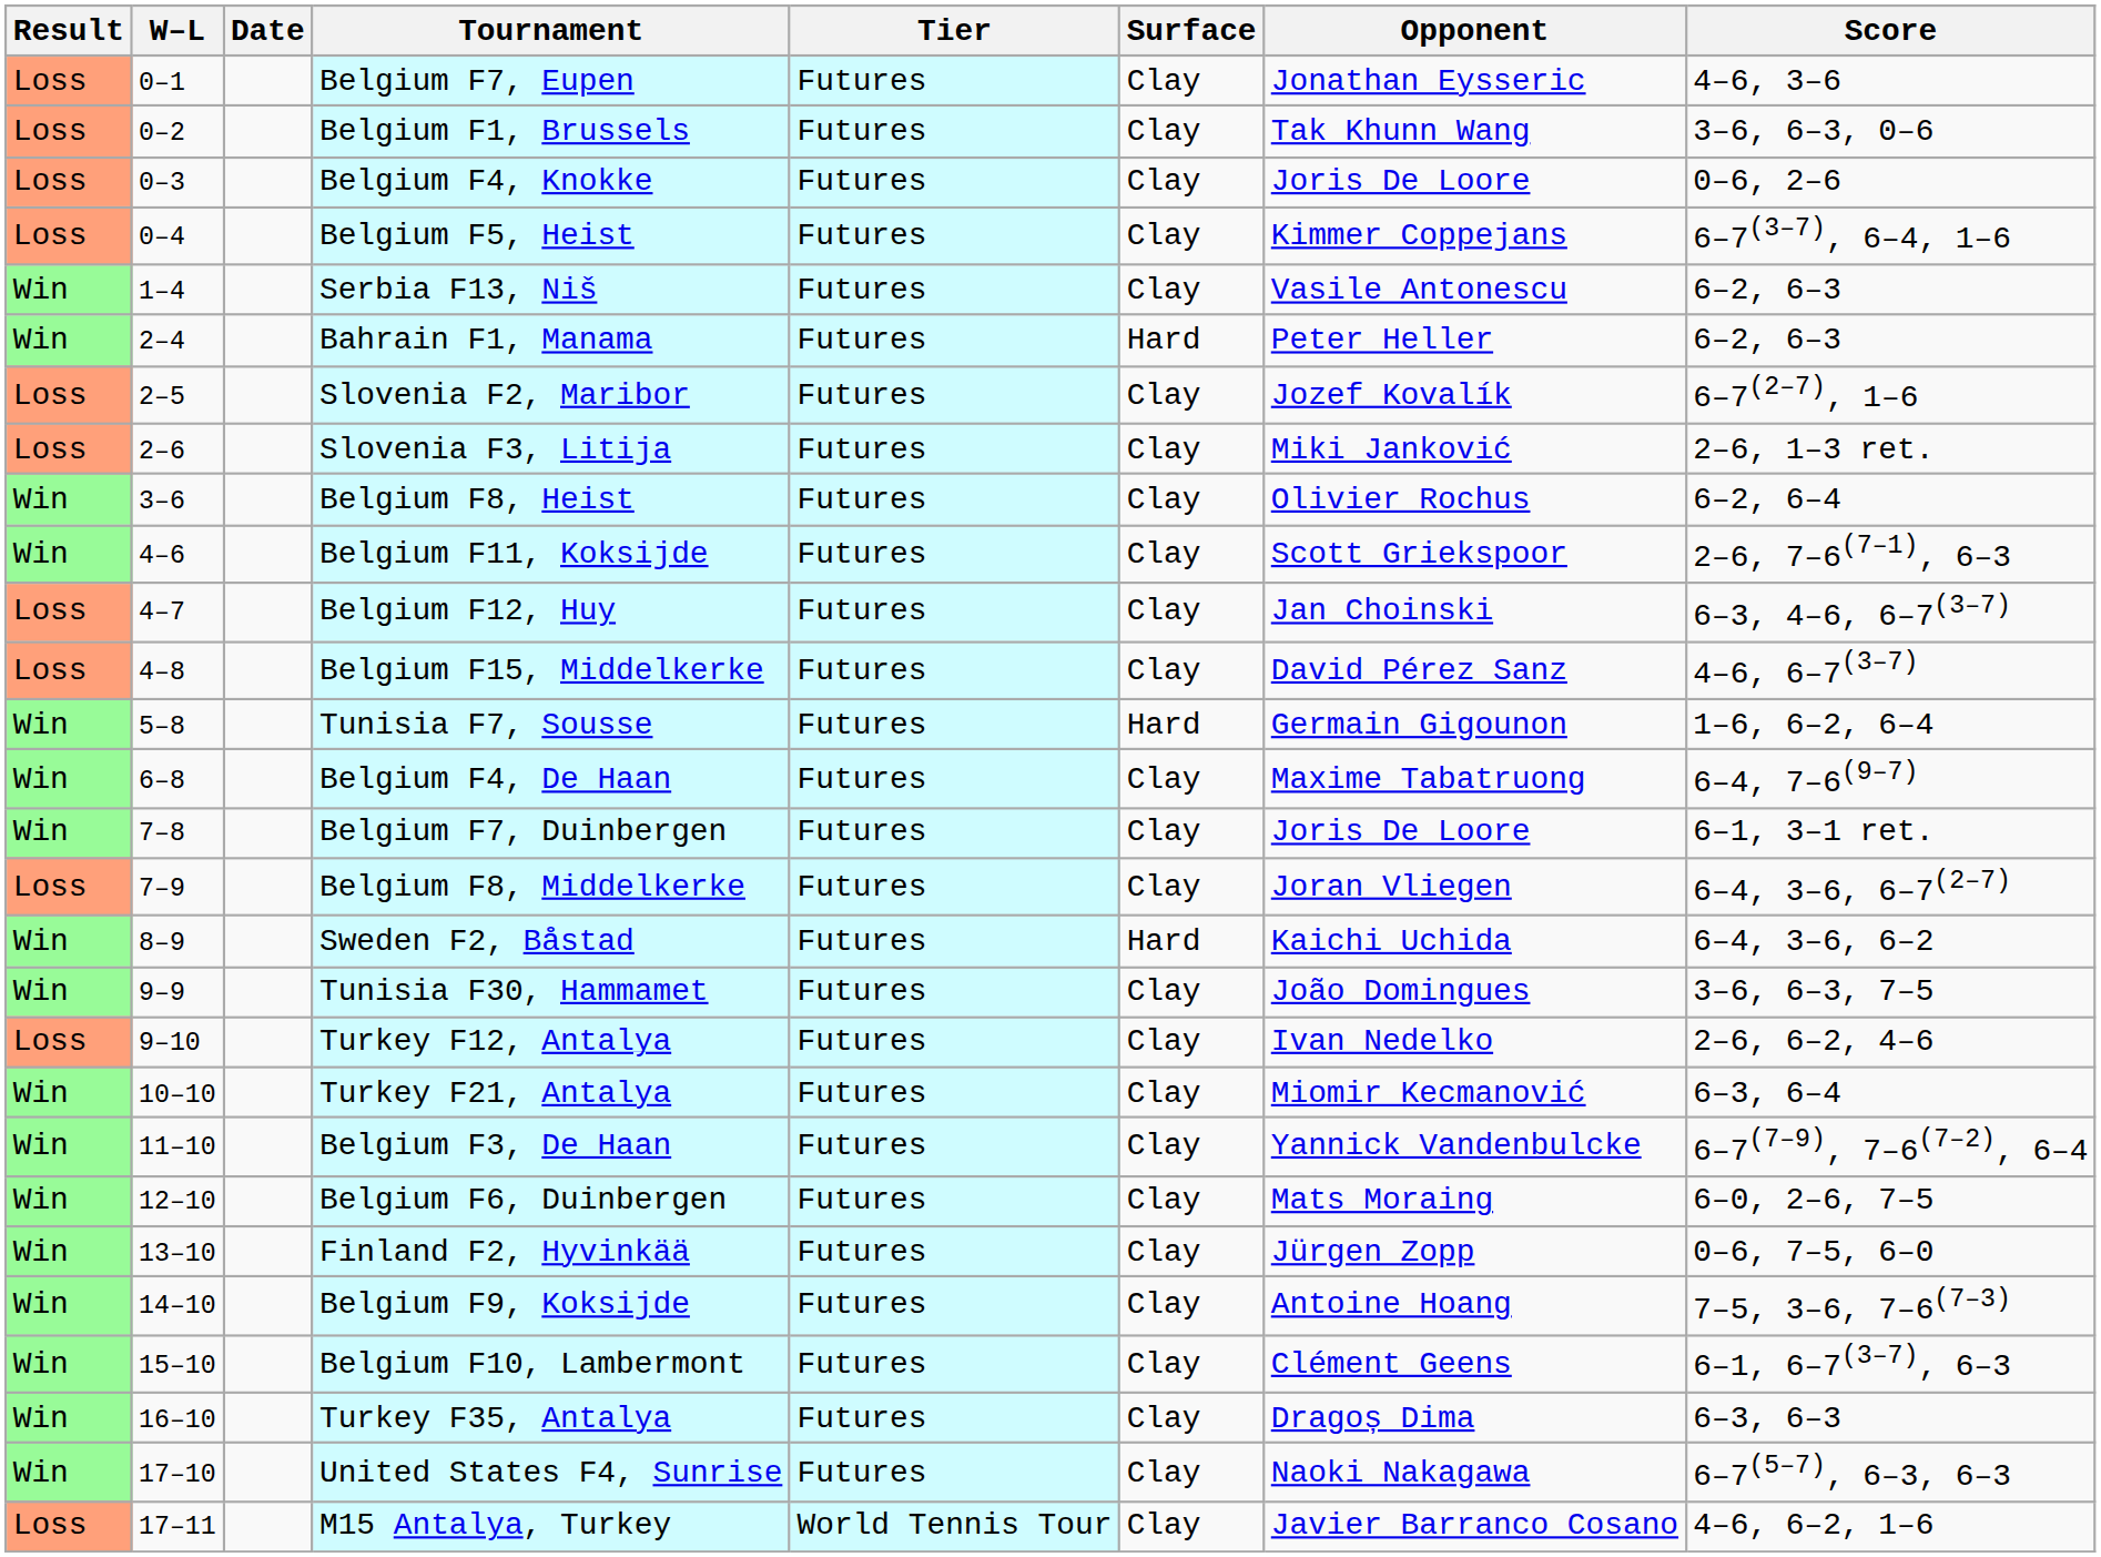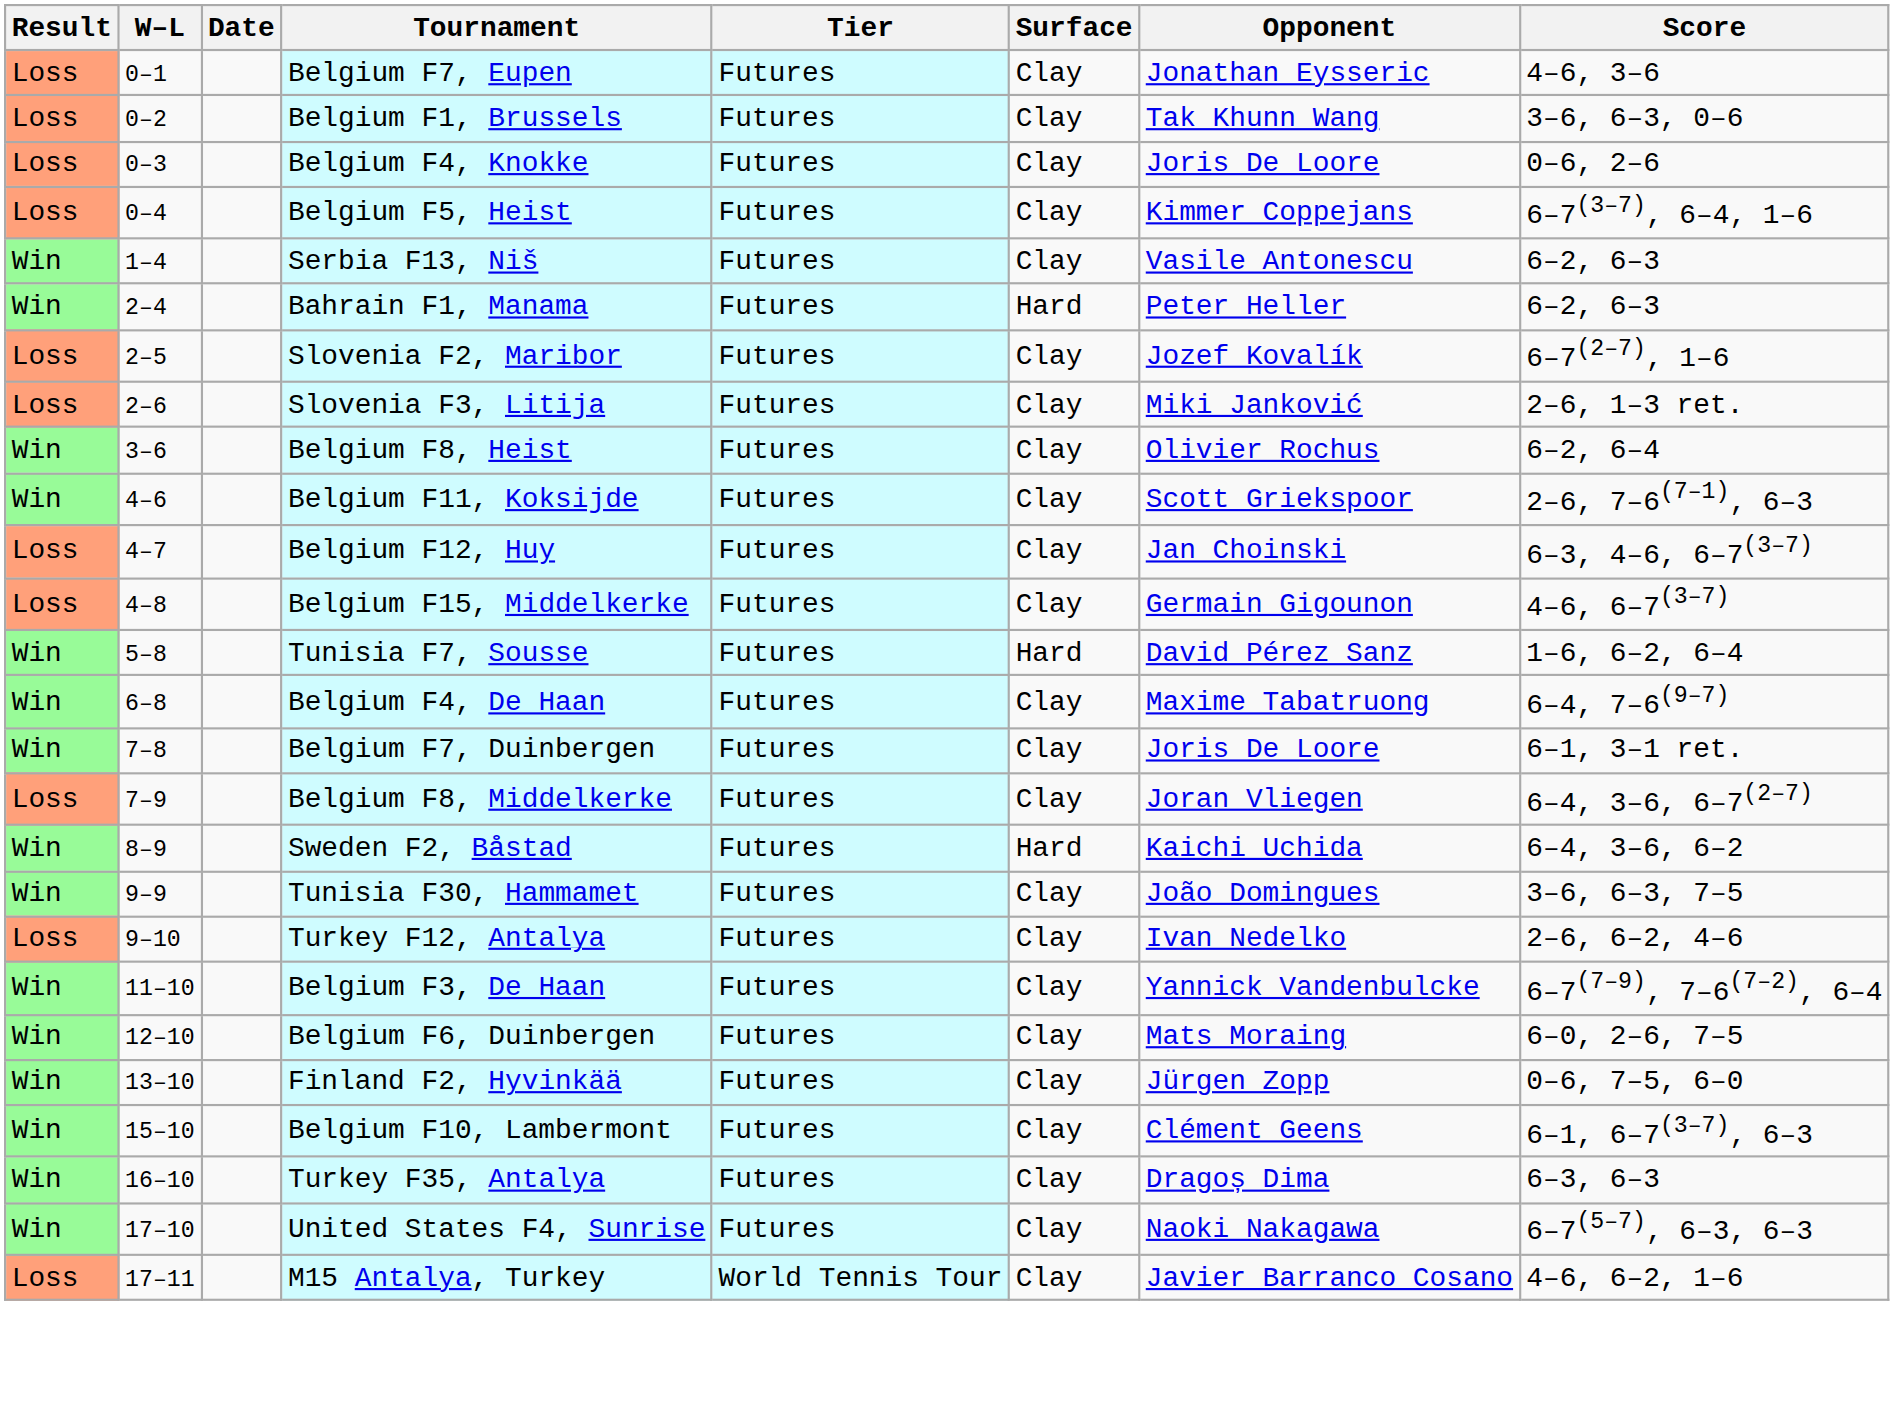Belgium F15, Middelkerke | Opponent: David Pérez Sanz -> Germain Gigounon
Tunisia F7, Sousse | Opponent: Germain Gigounon -> David Pérez Sanz
- row: Win | 10–10 | Turkey F21, Antalya | Futures | Clay | Miomir Kecmanović | 6–3, 6–4
- row: Win | 14–10 | Belgium F9, Koksijde | Futures | Clay | Antoine Hoang | 7–5, 3–6, 7–6(7–3)
